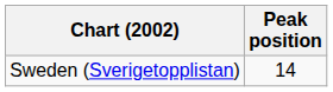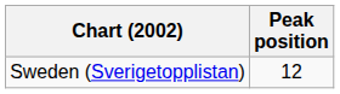Sweden (Sverigetopplistan) | Peak position: 14 -> 12
